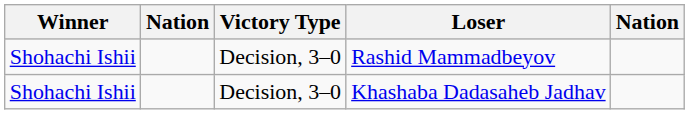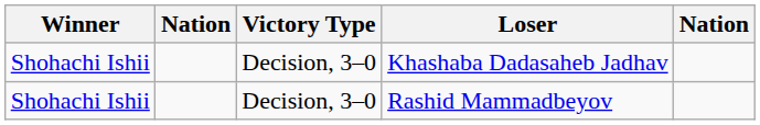rows swapped: Khashaba Dadasaheb Jadhav <-> Rashid Mammadbeyov
